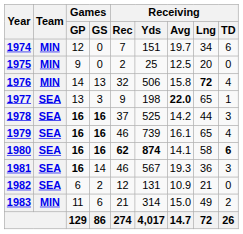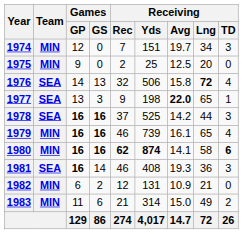1974 | Receiving / TD: 6 -> 3
1976 | Team: MIN -> SEA
1979 | Team: SEA -> MIN
1980 | Team: SEA -> MIN
1981 | Receiving / Yds: 567 -> 408
1982 | Team: SEA -> MIN
